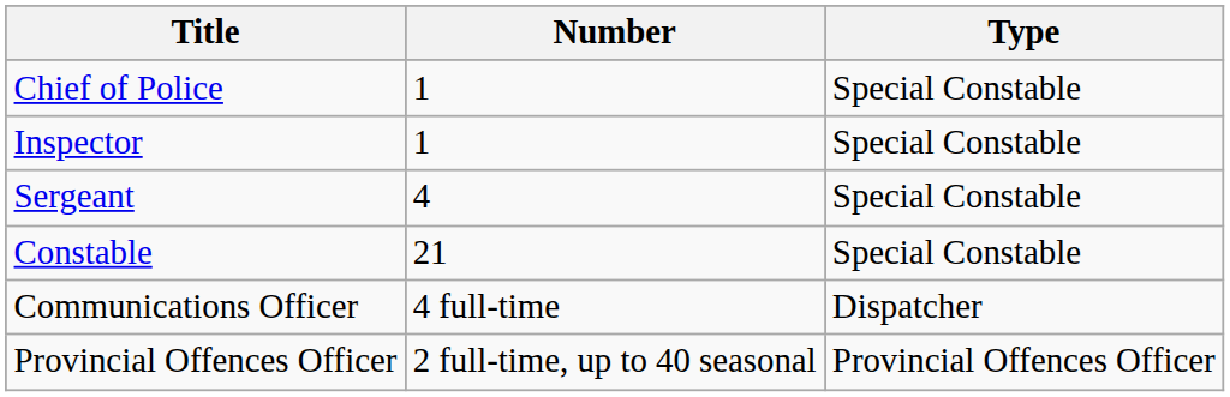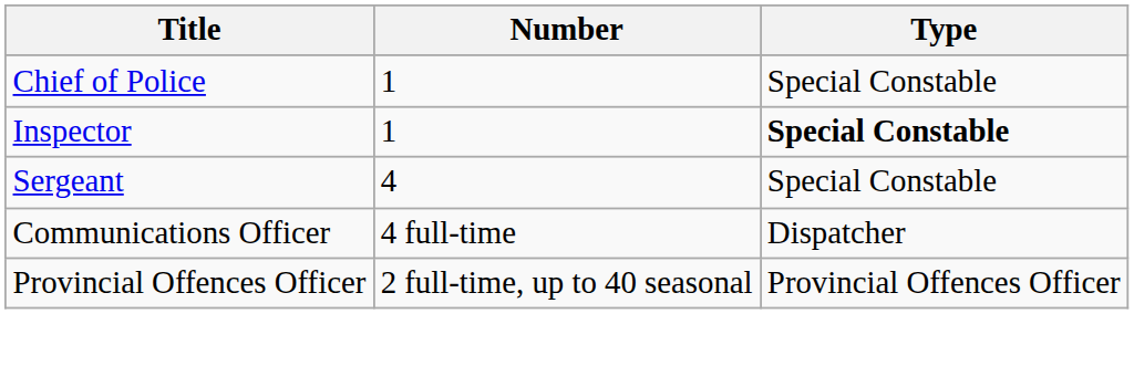Inspector | Type: normal -> bold
- row: Constable | 21 | Special Constable
